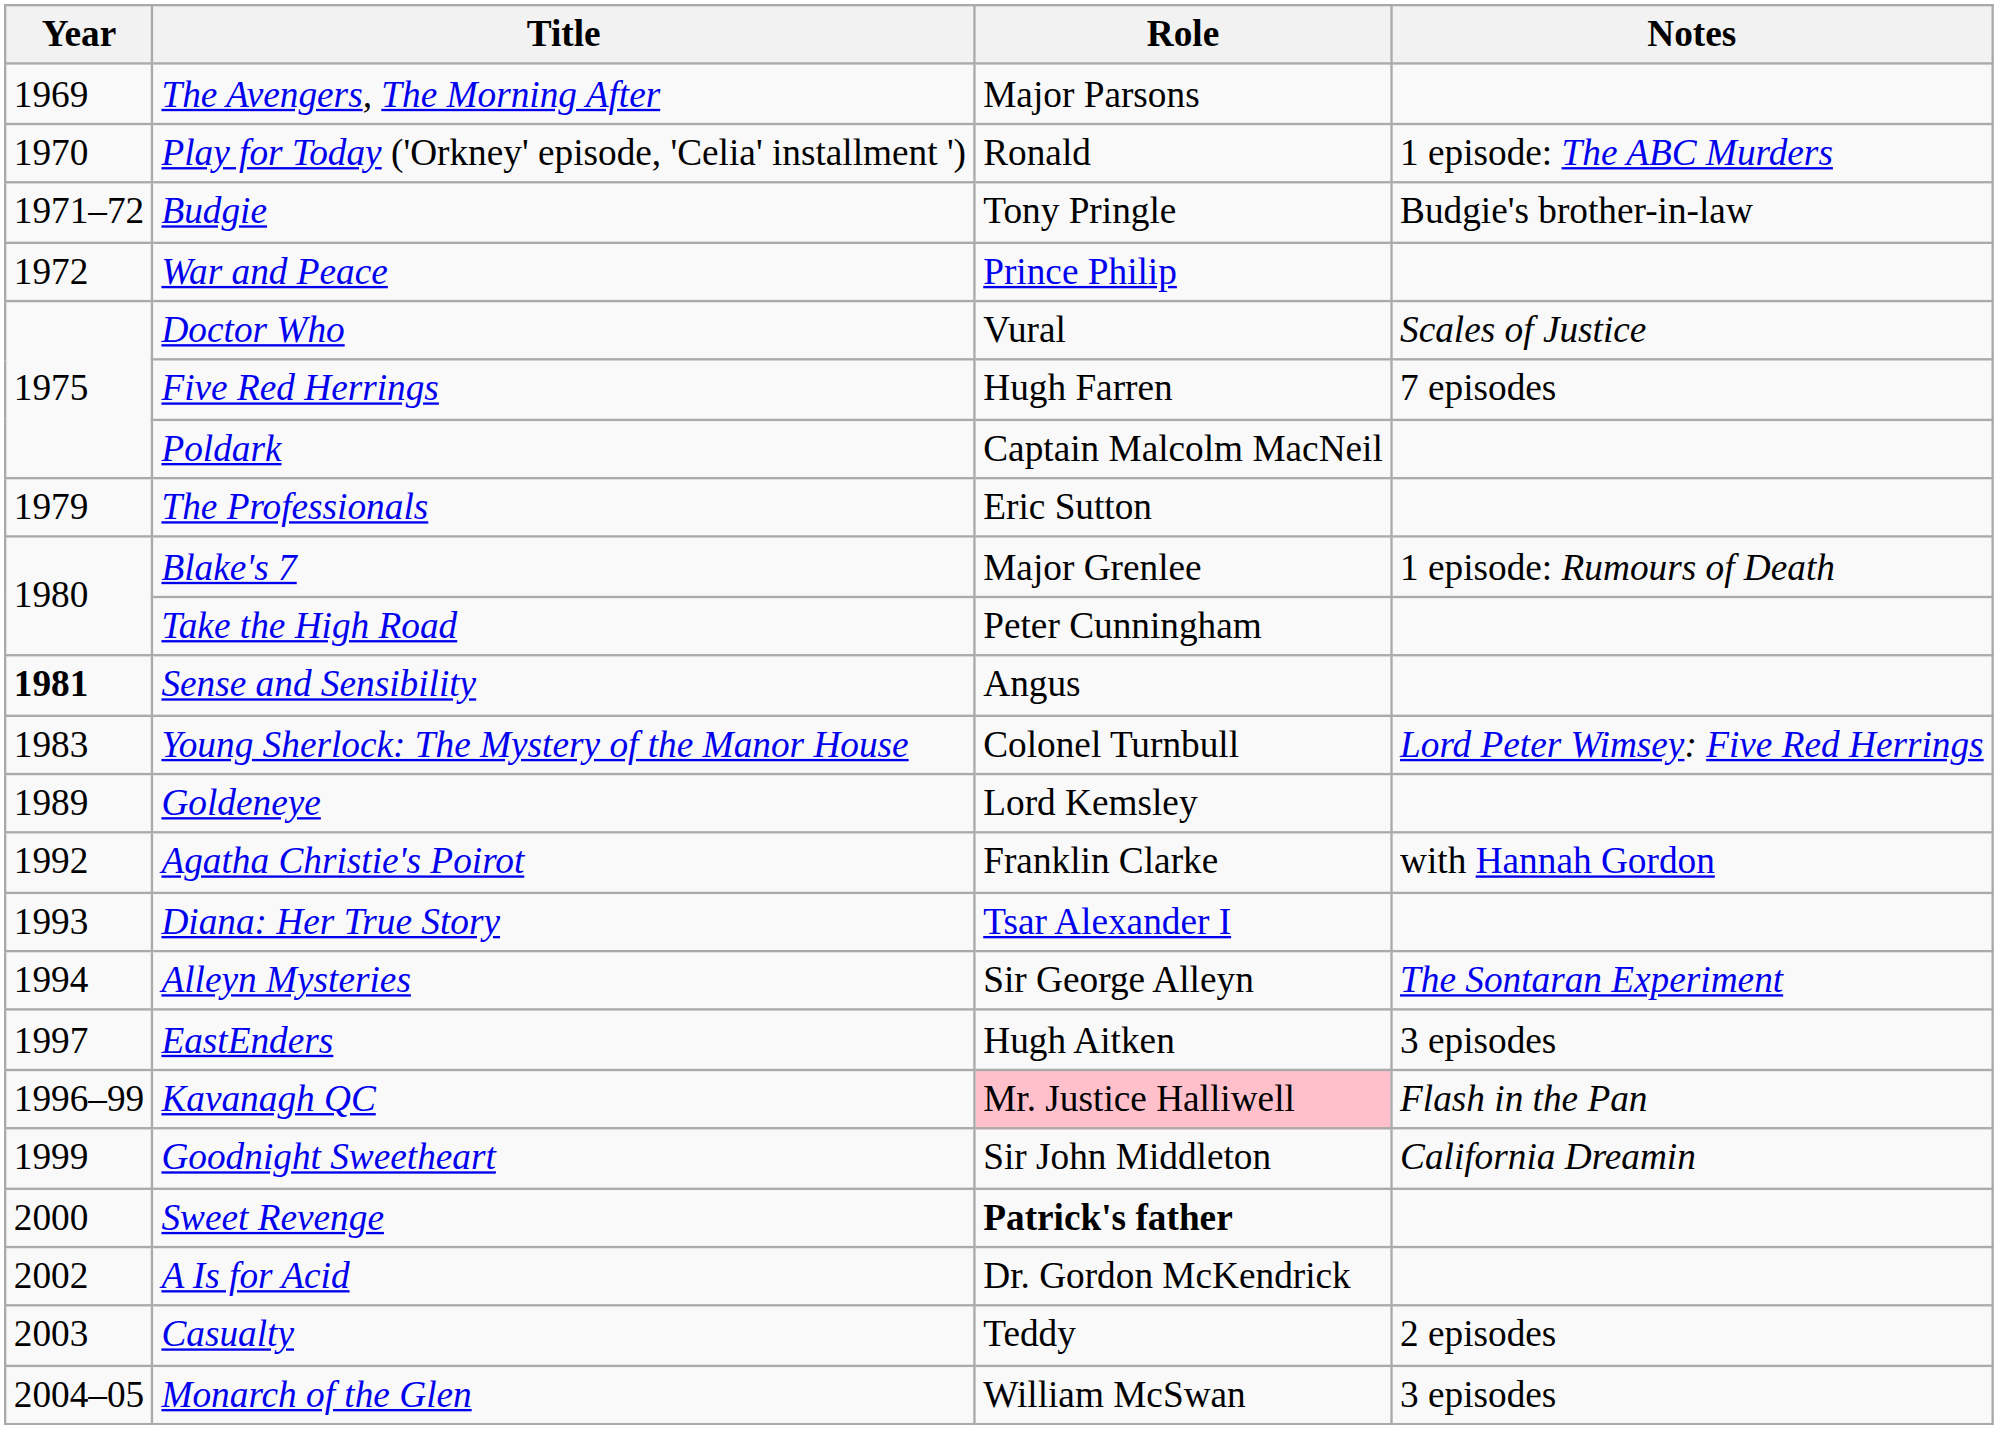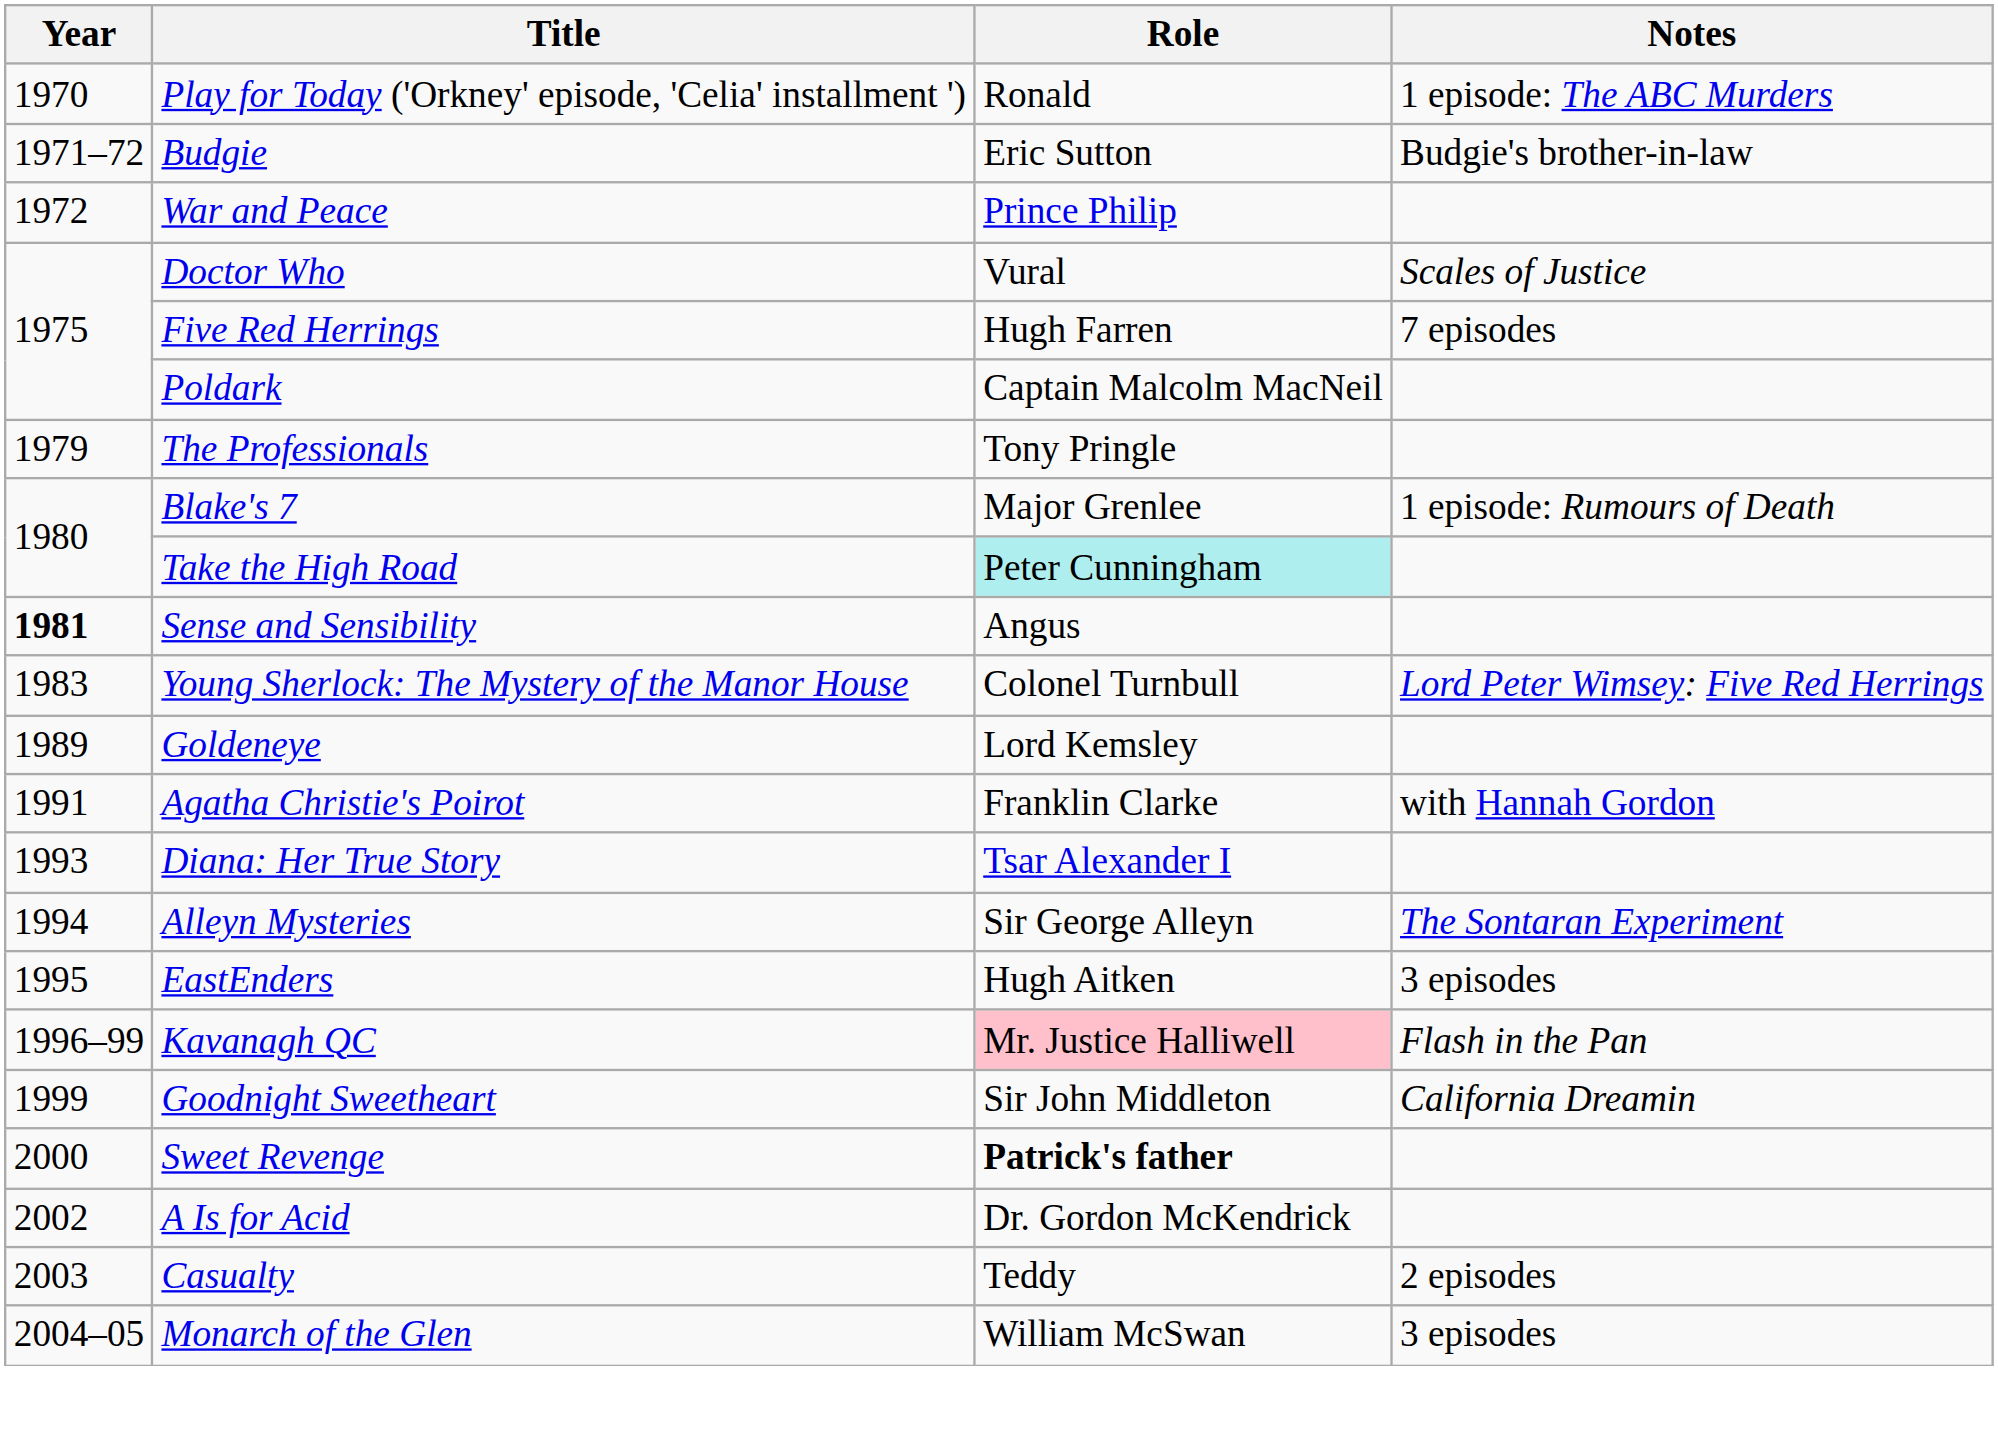- row: 1969 | The Avengers, The Morning After | Major Parsons
Budgie | Role: Tony Pringle -> Eric Sutton
The Professionals | Role: Eric Sutton -> Tony Pringle
Take the High Road | Role: no background -> paleturquoise background
Agatha Christie's Poirot | Year: 1992 -> 1991
EastEnders | Year: 1997 -> 1995
